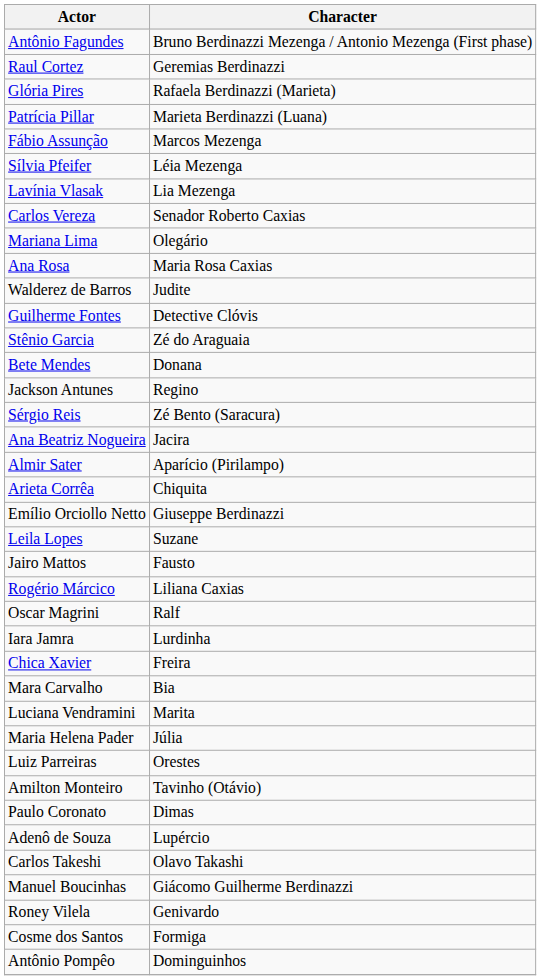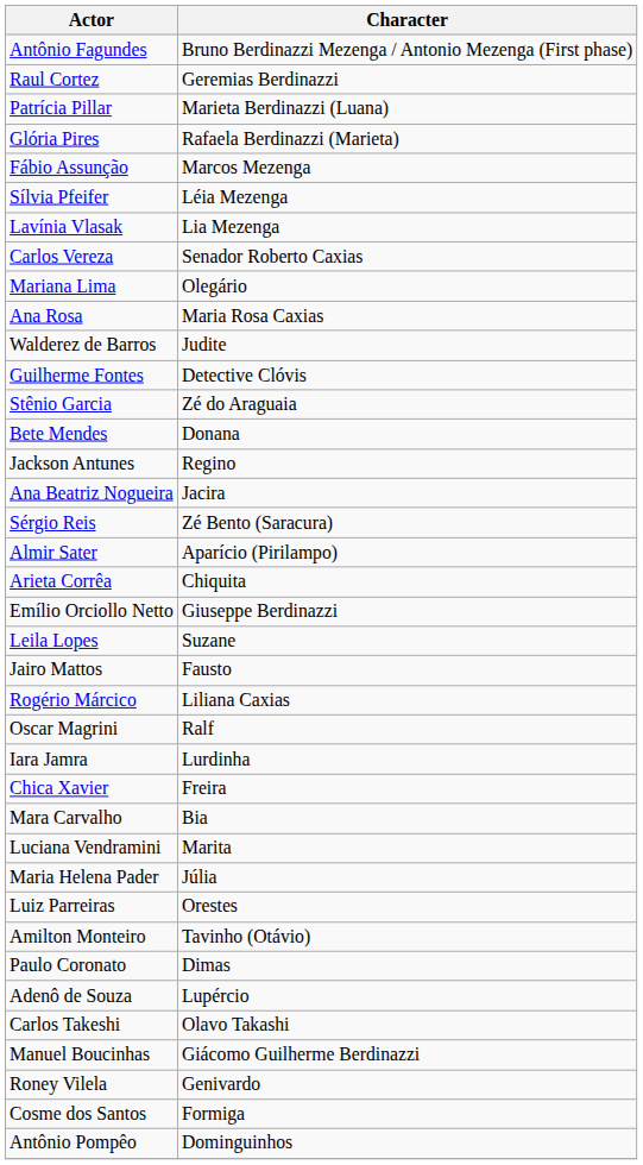rows swapped: Patrícia Pillar <-> Glória Pires
rows swapped: Ana Beatriz Nogueira <-> Sérgio Reis
